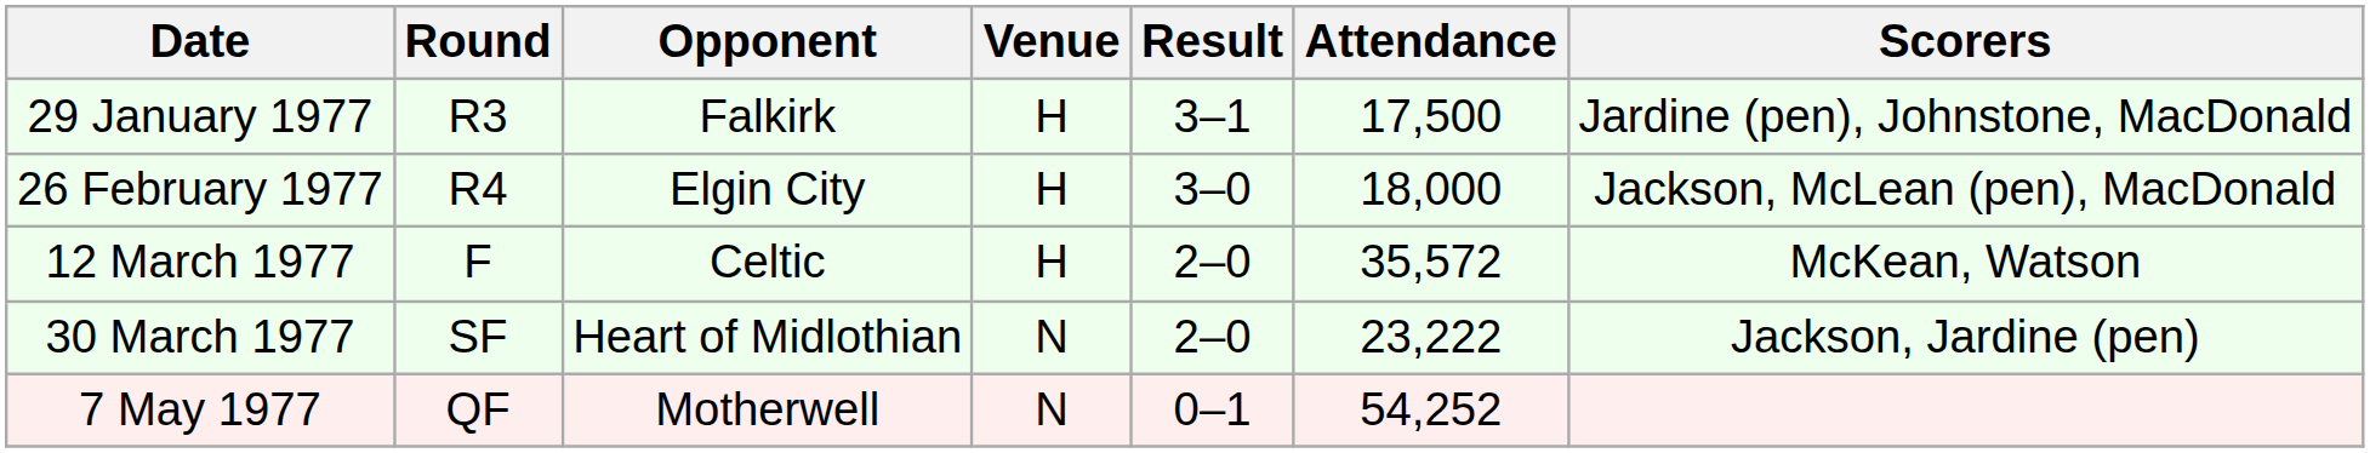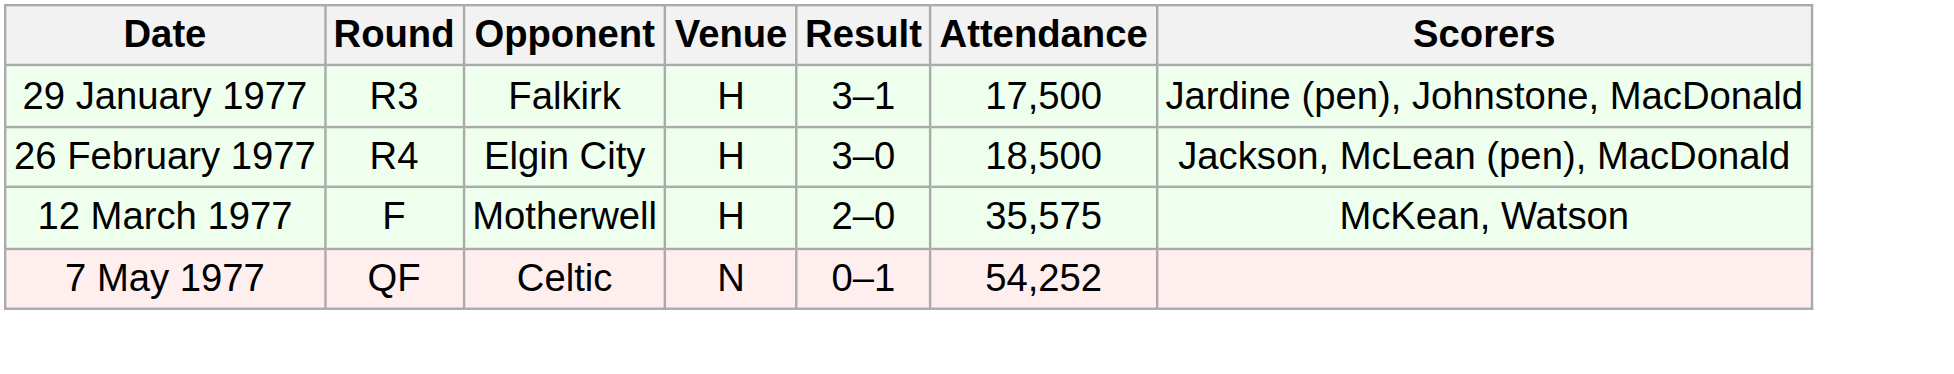26 February 1977 | Attendance: 18,000 -> 18,500
12 March 1977 | Opponent: Celtic -> Motherwell
12 March 1977 | Attendance: 35,572 -> 35,575
- row: 30 March 1977 | SF | Heart of Midlothian | N | 2–0 | 23,222 | Jackson, Jardine (pen)
7 May 1977 | Opponent: Motherwell -> Celtic
